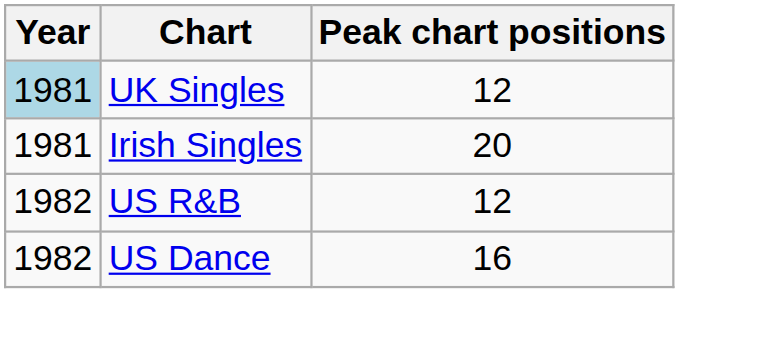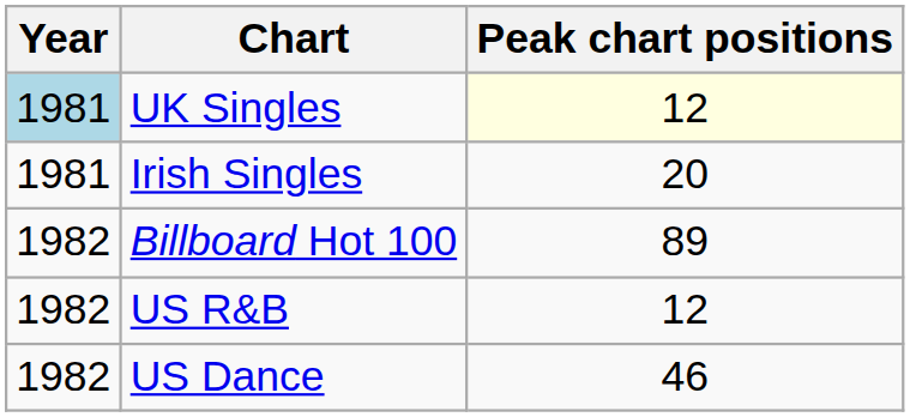UK Singles | Peak chart positions: no background -> lightyellow background
+ row: 1982 | Billboard Hot 100 | 89
US Dance | Peak chart positions: 16 -> 46
